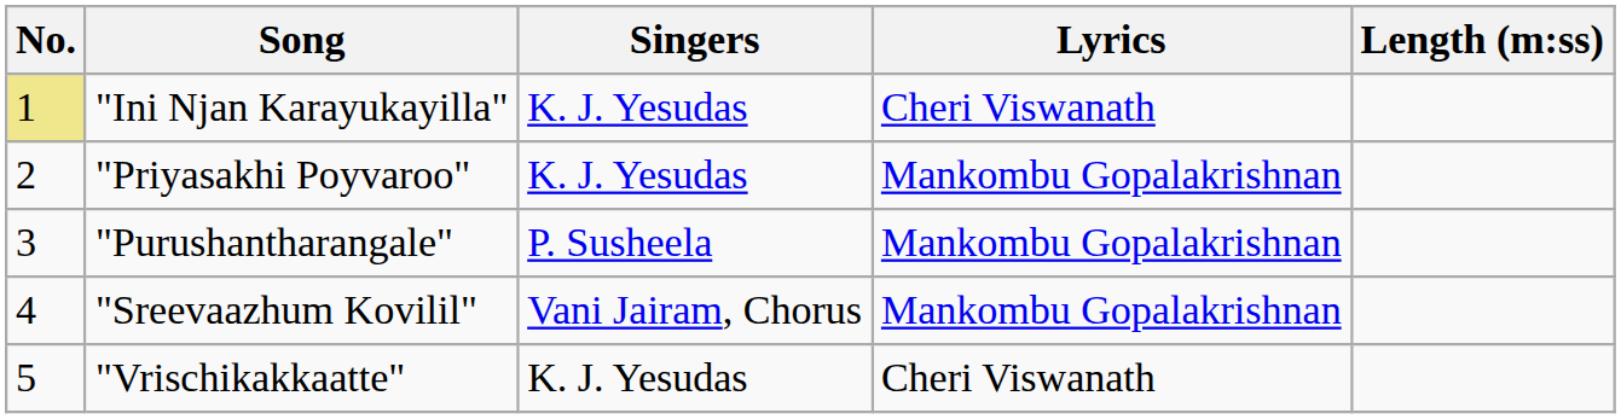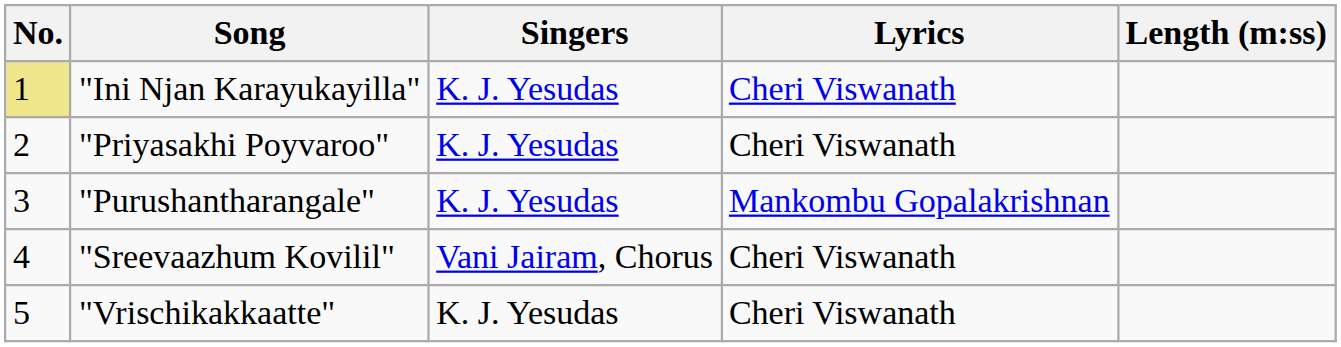"Priyasakhi Poyvaroo" | Lyrics: Mankombu Gopalakrishnan -> Cheri Viswanath
"Purushantharangale" | Singers: P. Susheela -> K. J. Yesudas
"Sreevaazhum Kovilil" | Lyrics: Mankombu Gopalakrishnan -> Cheri Viswanath
